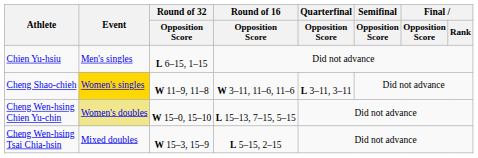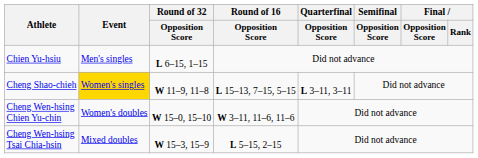Cheng Shao-chieh | Round of 16 / Opposition Score: W 3–11, 11–6, 11–6 -> L 15–13, 7–15, 5–15
Cheng Wen-hsing Chien Yu-chin | Event: khaki background -> no background
Cheng Wen-hsing Chien Yu-chin | Round of 16 / Opposition Score: L 15–13, 7–15, 5–15 -> W 3–11, 11–6, 11–6
